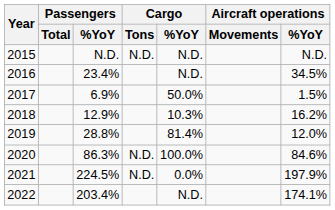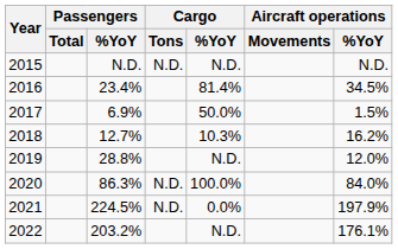2016 | Cargo / %YoY: N.D. -> 81.4%
2018 | Passengers / %YoY: 12.9% -> 12.7%
2019 | Cargo / %YoY: 81.4% -> N.D.
2020 | Aircraft operations / %YoY: 84.6% -> 84.0%
2022 | Passengers / %YoY: 203.4% -> 203.2%
2022 | Aircraft operations / %YoY: 174.1% -> 176.1%
